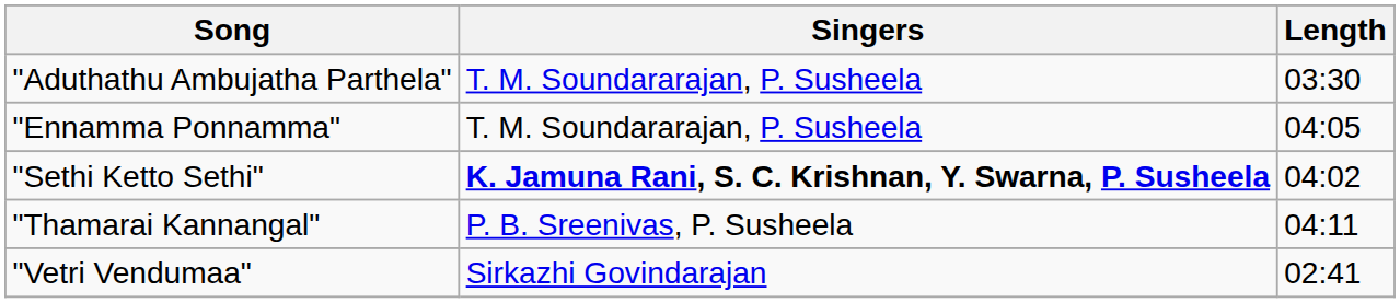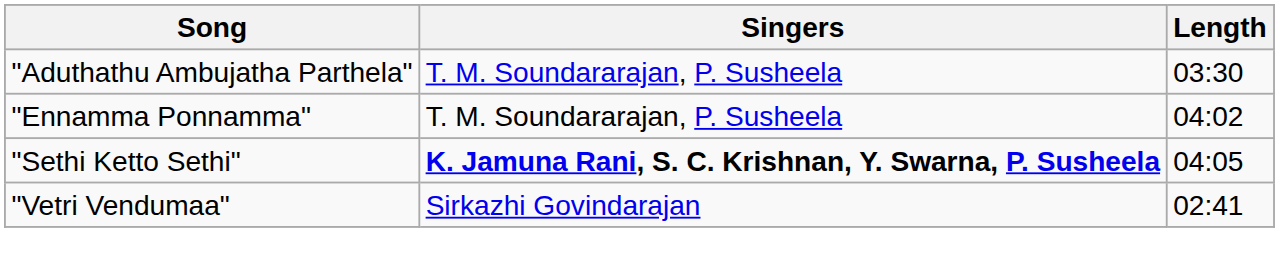"Ennamma Ponnamma" | Length: 04:05 -> 04:02
"Sethi Ketto Sethi" | Length: 04:02 -> 04:05
- row: "Thamarai Kannangal" | P. B. Sreenivas, P. Susheela | 04:11
